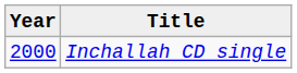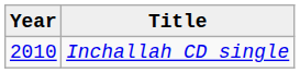Inchallah CD single | Year: 2000 -> 2010
